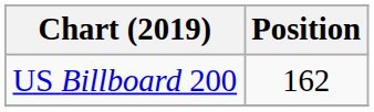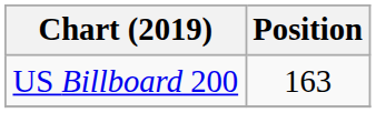US Billboard 200 | Position: 162 -> 163
